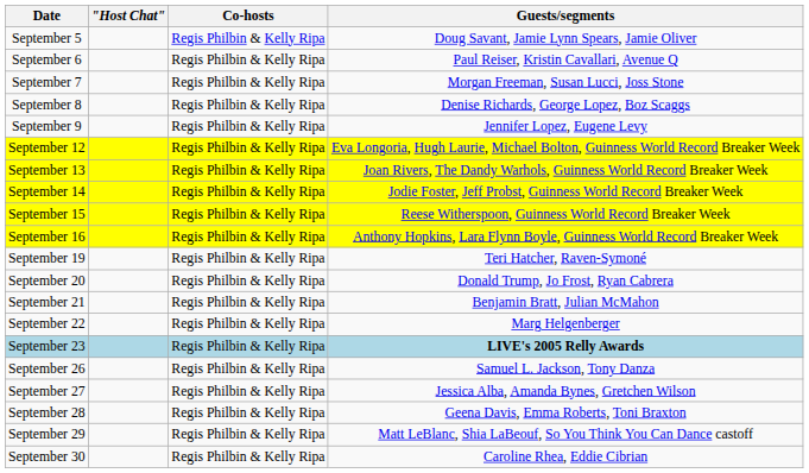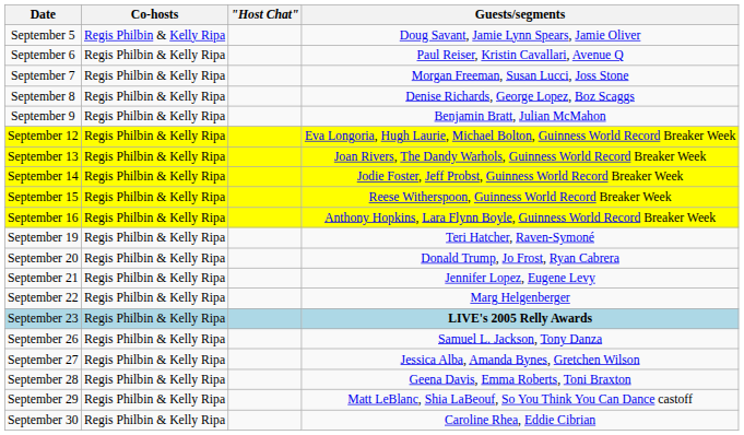columns swapped: Co-hosts <-> "Host Chat"
September 9 | Guests/segments: Jennifer Lopez, Eugene Levy -> Benjamin Bratt, Julian McMahon
September 21 | Guests/segments: Benjamin Bratt, Julian McMahon -> Jennifer Lopez, Eugene Levy
